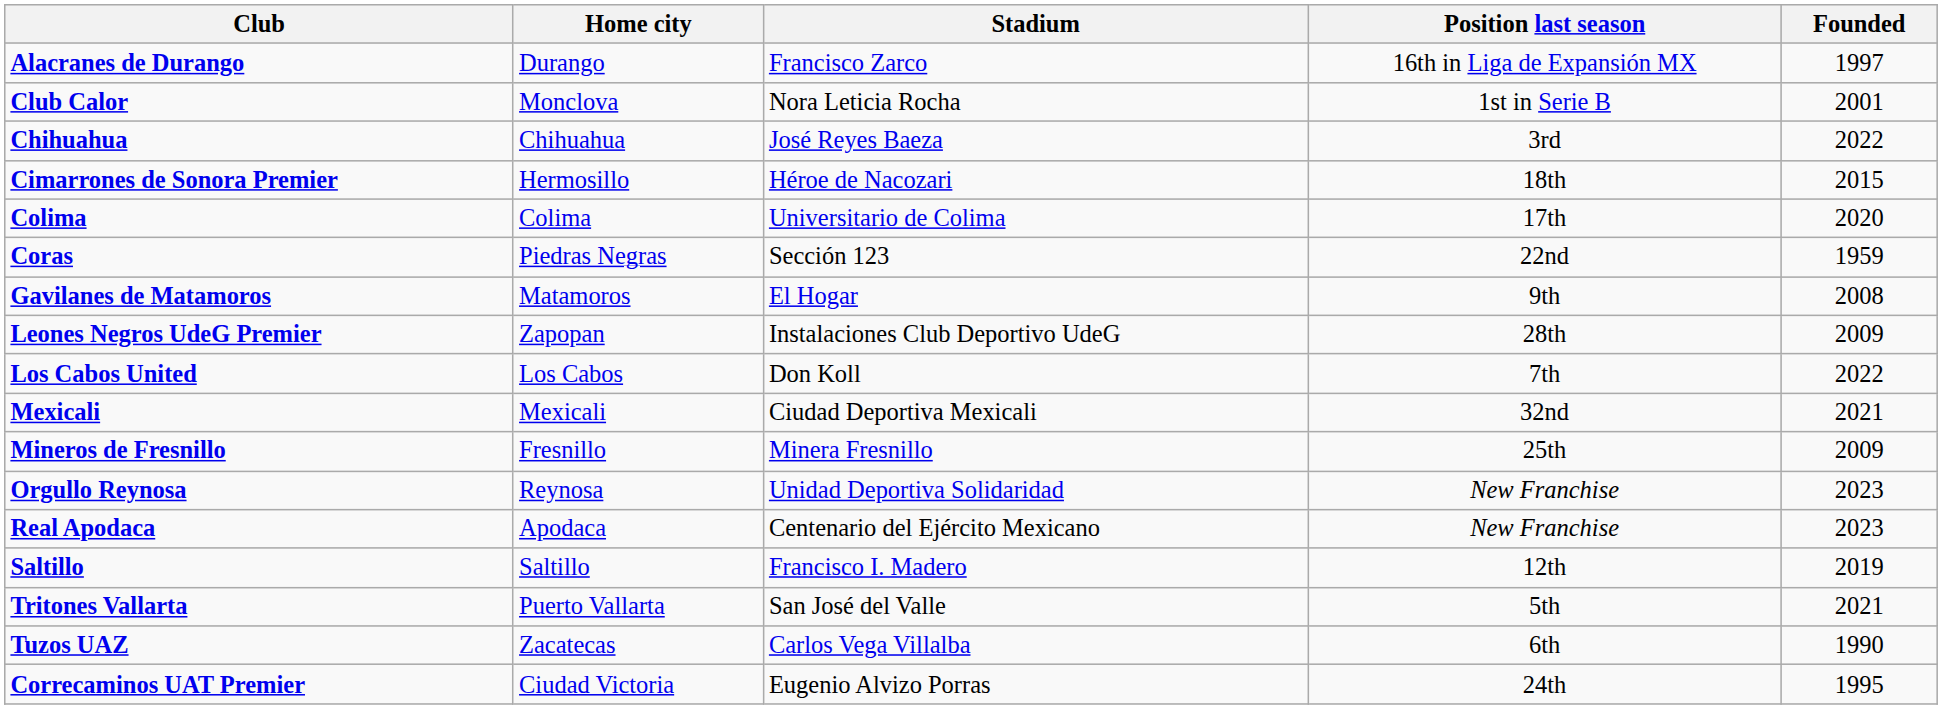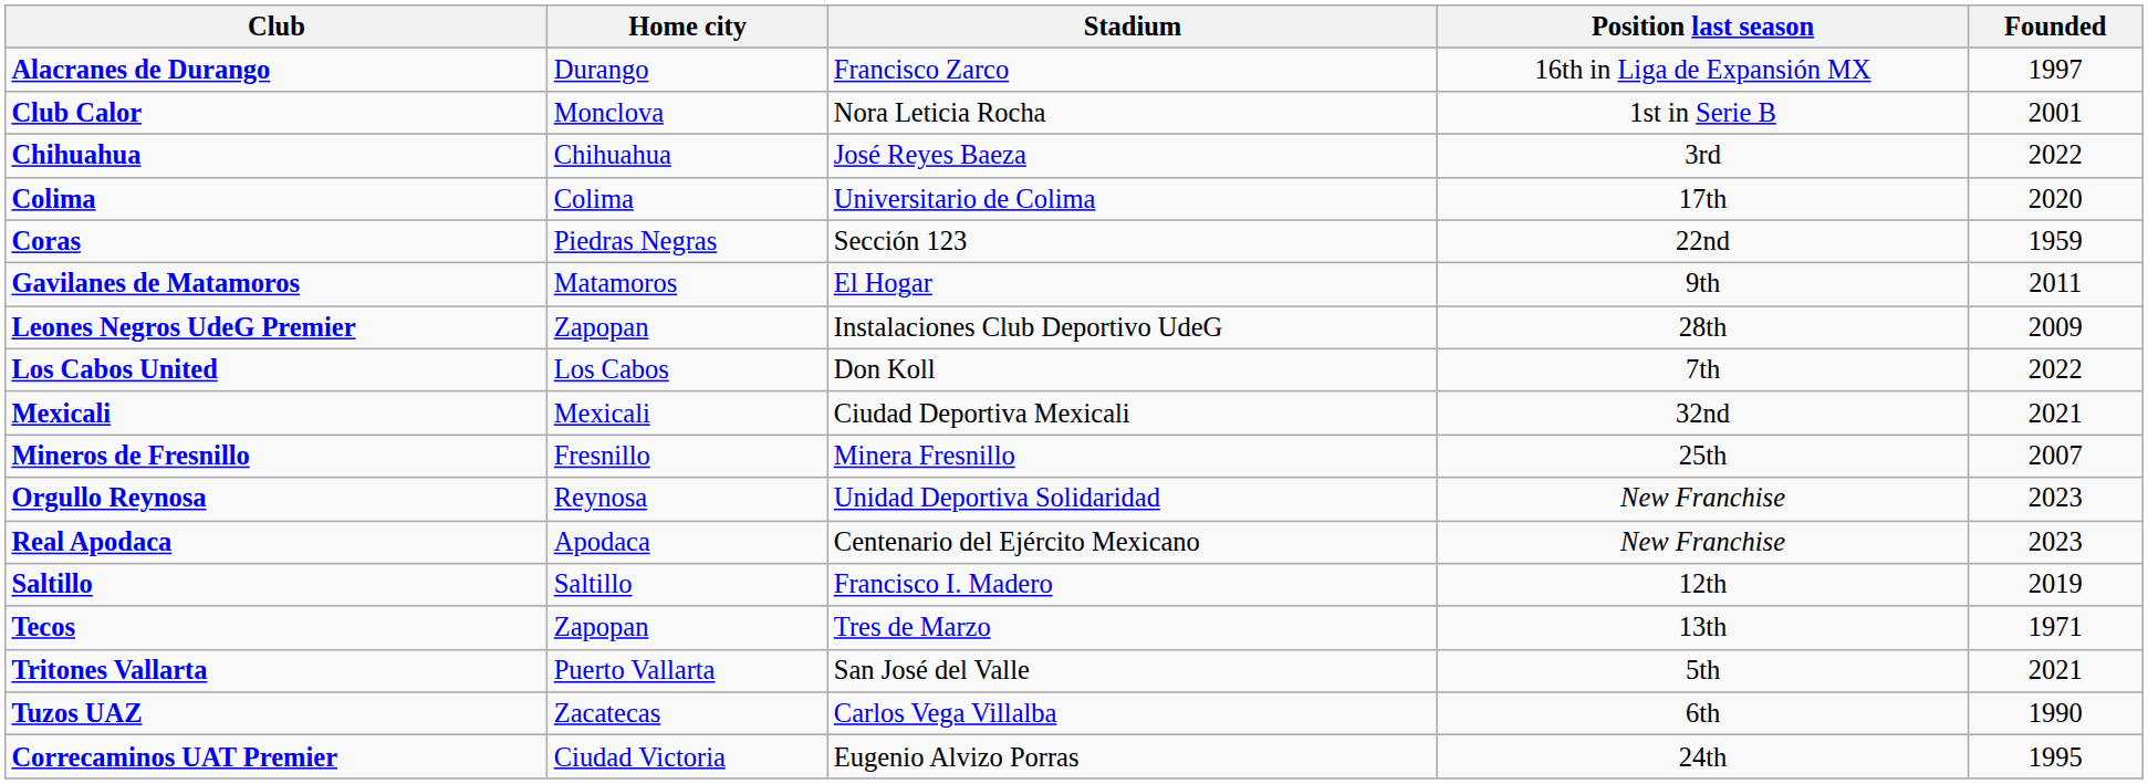- row: Cimarrones de Sonora Premier | Hermosillo | Héroe de Nacozari | 18th | 2015
Gavilanes de Matamoros | Founded: 2008 -> 2011
Mineros de Fresnillo | Founded: 2009 -> 2007
+ row: Tecos | Zapopan | Tres de Marzo | 13th | 1971
